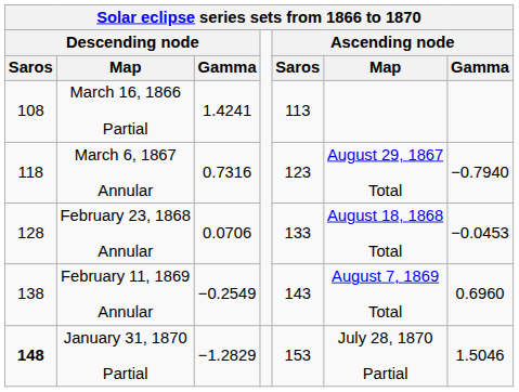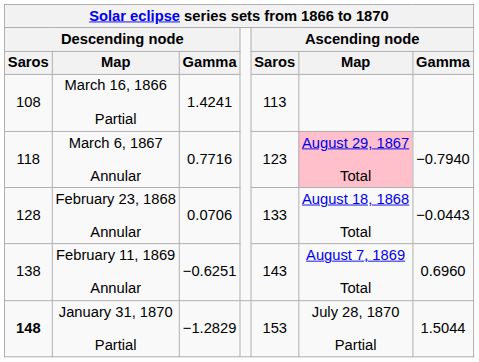March 6, 1867 Annular | Descending node / Gamma: 0.7316 -> 0.7716
March 6, 1867 Annular | Ascending node / Map: no background -> pink background
February 23, 1868 Annular | Ascending node / Gamma: −0.0453 -> −0.0443
February 11, 1869 Annular | Descending node / Gamma: −0.2549 -> −0.6251
January 31, 1870 Partial | Ascending node / Gamma: 1.5046 -> 1.5044
